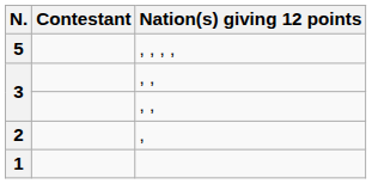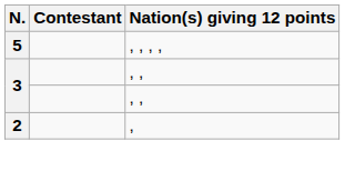- row: 1
